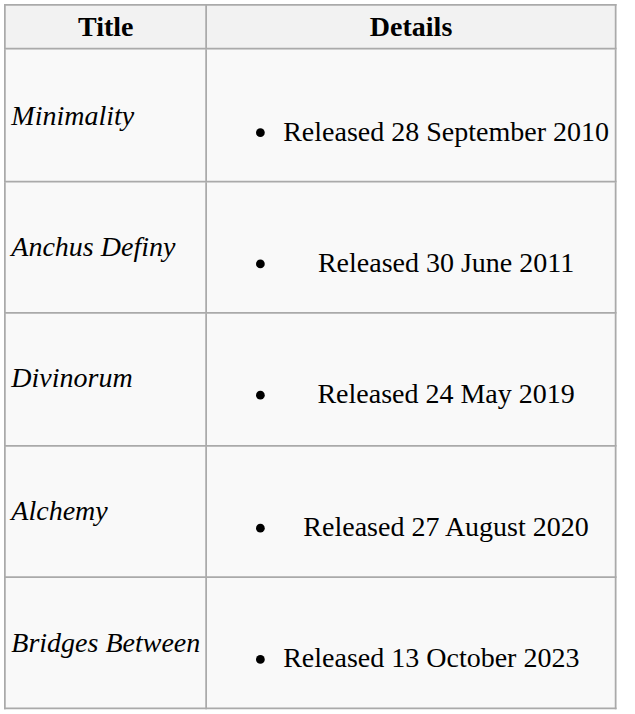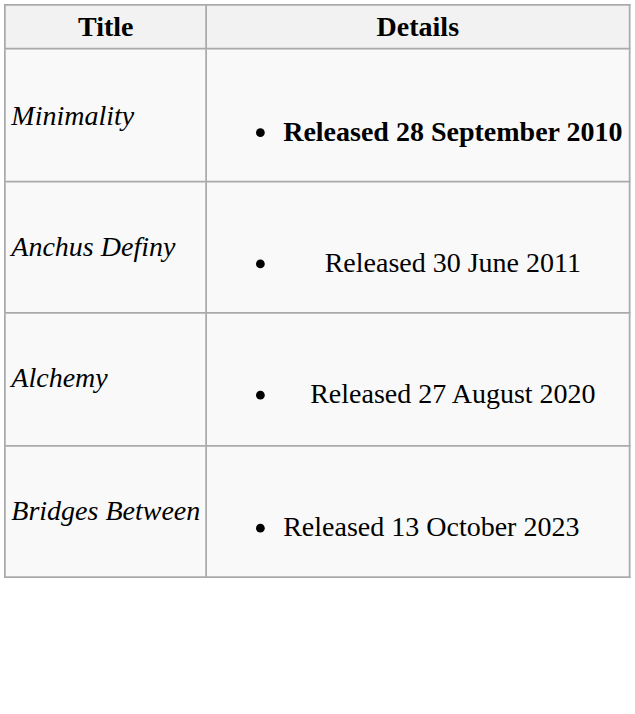Minimality | Details: normal -> bold
- row: Divinorum | Released 24 May 2019
